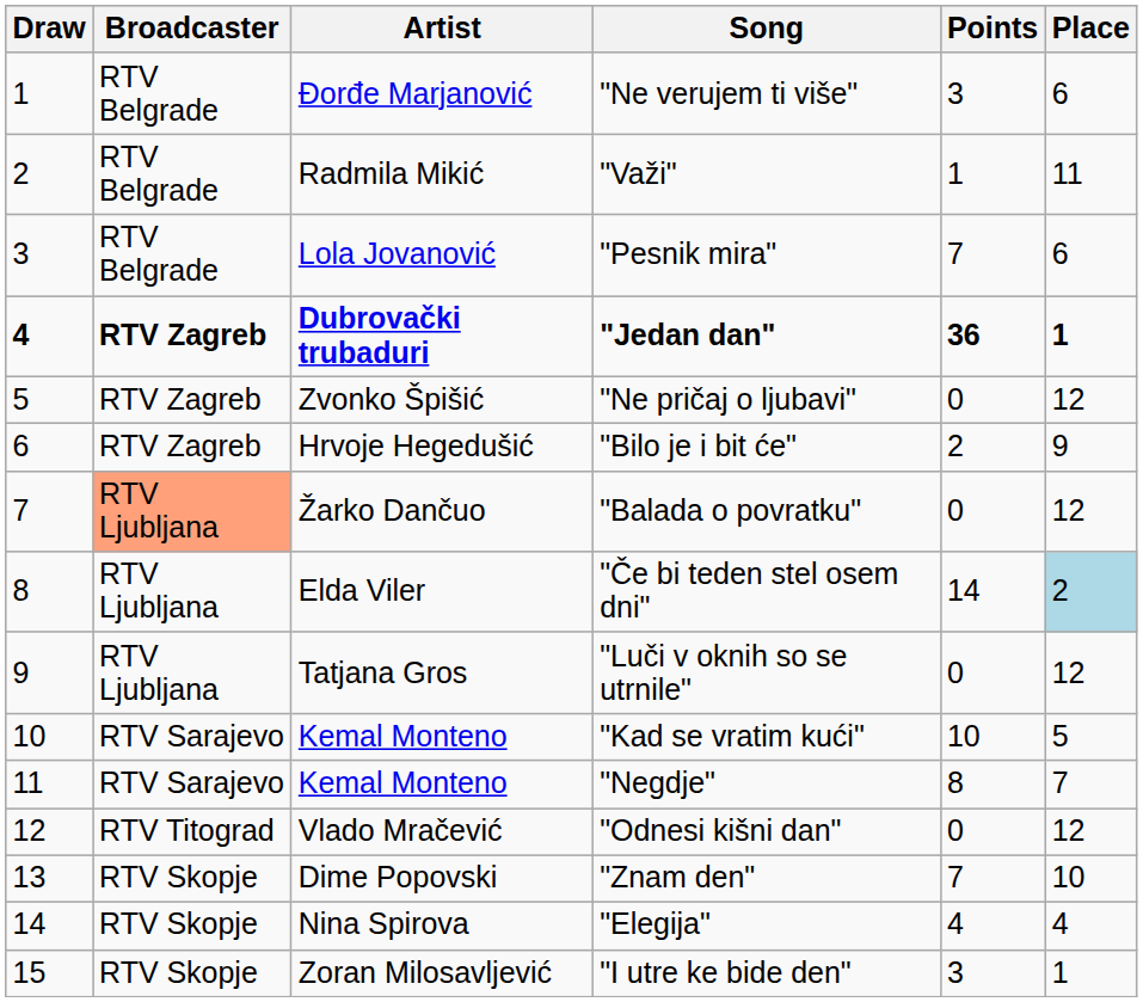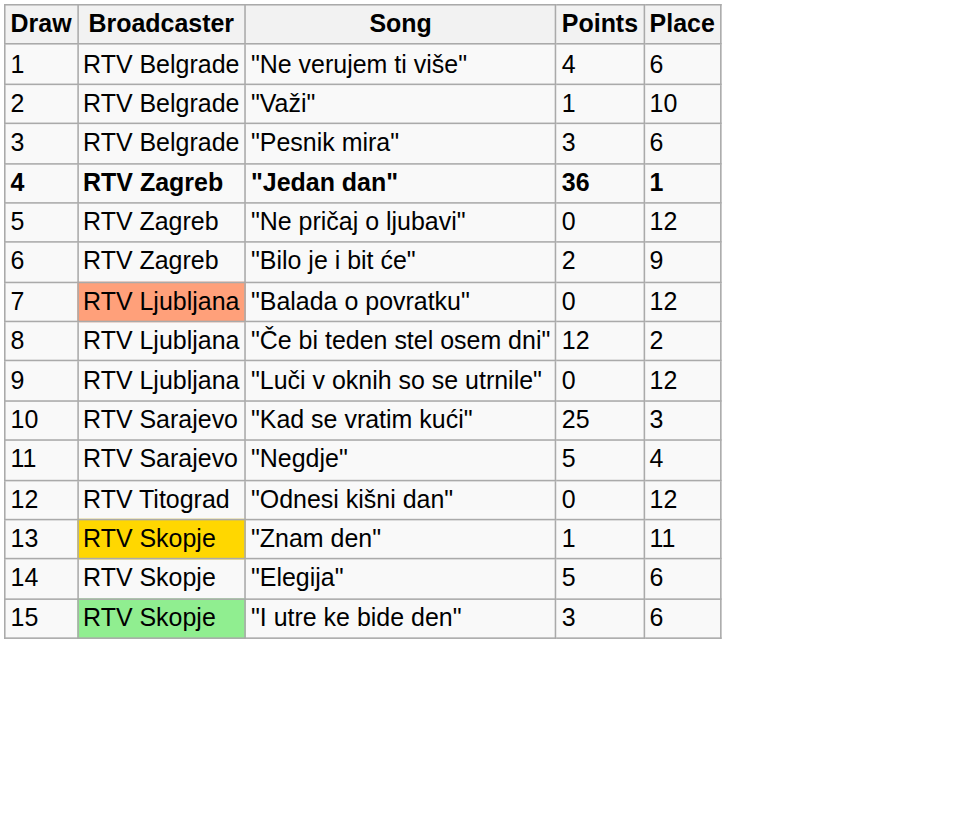- column: Artist | Đorđe Marjanović | Radmila Mikić | Lola Jovanović | Dubrovački trubaduri | Zvonko Špišić | Hrvoje Hegedušić | Žarko Dančuo | Elda Viler | Tatjana Gros | Kemal Monteno | Kemal Monteno | Vlado Mračević | Dime Popovski | Nina Spirova | Zoran Milosavljević
"Ne verujem ti više" | Points: 3 -> 4
"Važi" | Place: 11 -> 10
"Pesnik mira" | Points: 7 -> 3
"Če bi teden stel osem dni" | Points: 14 -> 12
"Če bi teden stel osem dni" | Place: lightblue background -> no background
"Kad se vratim kući" | Points: 10 -> 25
"Kad se vratim kući" | Place: 5 -> 3
"Negdje" | Points: 8 -> 5
"Negdje" | Place: 7 -> 4
"Znam den" | Broadcaster: no background -> gold background
"Znam den" | Points: 7 -> 1
"Znam den" | Place: 10 -> 11
"Elegija" | Points: 4 -> 5
"Elegija" | Place: 4 -> 6
"I utre ke bide den" | Broadcaster: no background -> lightgreen background
"I utre ke bide den" | Place: 1 -> 6
